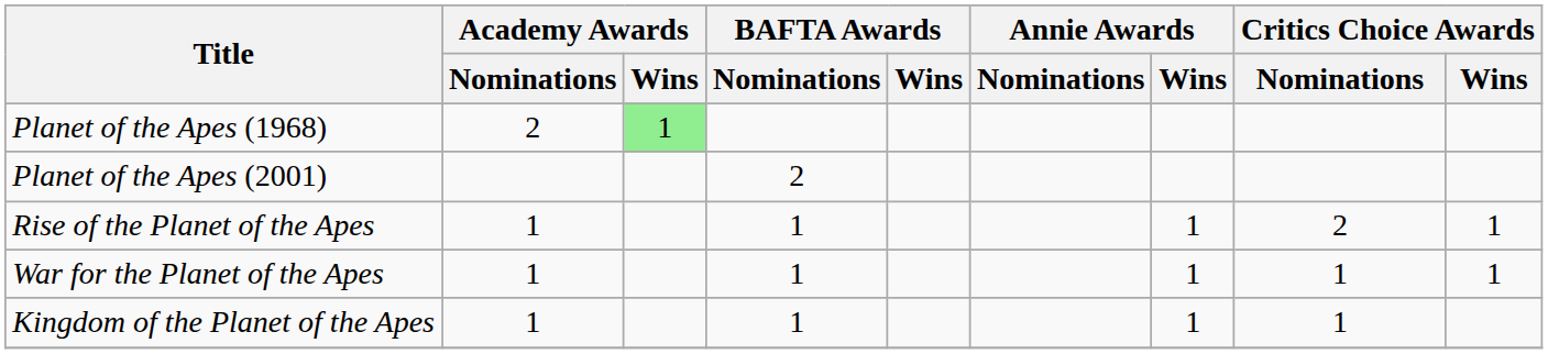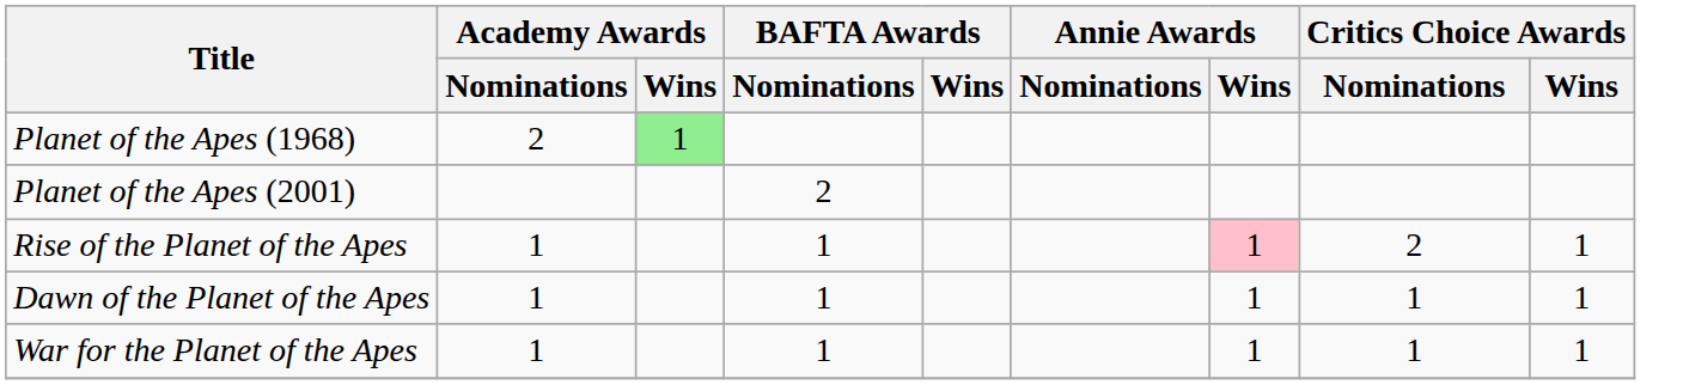Rise of the Planet of the Apes | Annie Awards / Wins: no background -> pink background
+ row: Dawn of the Planet of the Apes | 1 | 1 | 1 | 1 | 1
- row: Kingdom of the Planet of the Apes | 1 | 1 | 1 | 1
